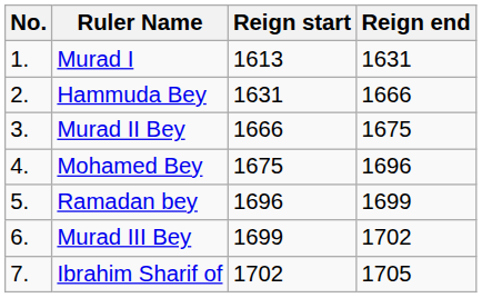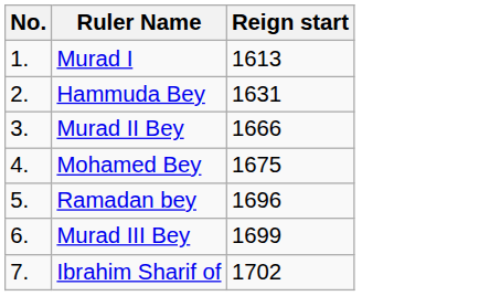- column: Reign end | 1631 | 1666 | 1675 | 1696 | 1699 | 1702 | 1705
